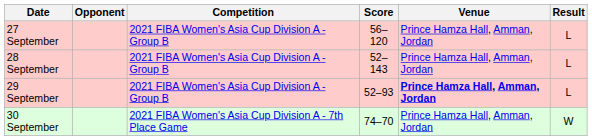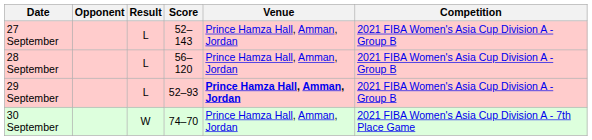columns swapped: Result <-> Competition
27 September | Score: 56–120 -> 52–143
28 September | Score: 52–143 -> 56–120
